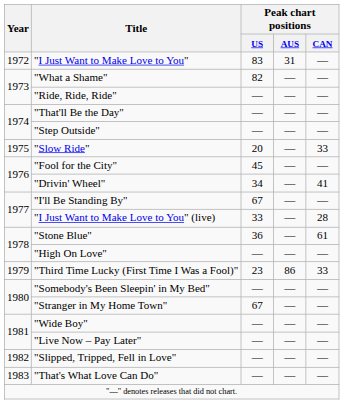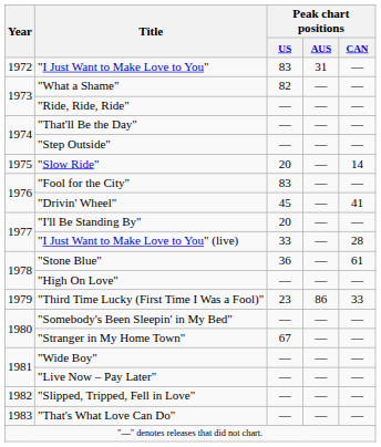"Slow Ride" | Peak chart positions / CAN: 33 -> 14
"Fool for the City" | Peak chart positions / US: 45 -> 83
"Drivin' Wheel" | Peak chart positions / US: 34 -> 45
"I'll Be Standing By" | Peak chart positions / US: 67 -> 20
